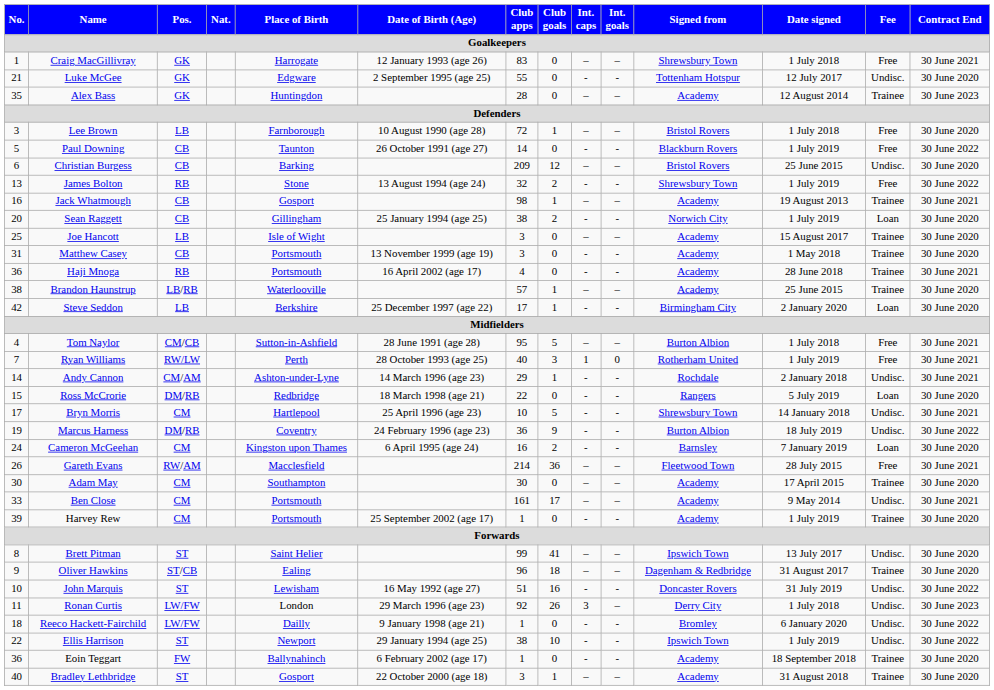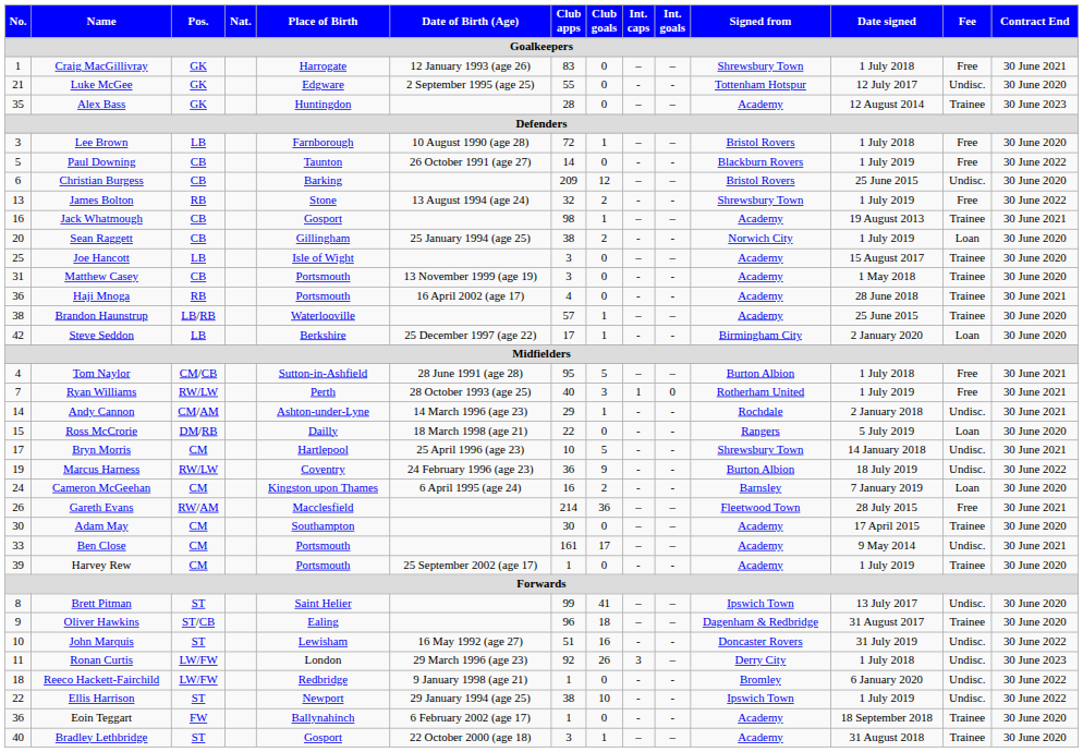Ross McCrorie | Place of Birth: Redbridge -> Dailly
Marcus Harness | Pos.: DM/RB -> RW/LW
Reeco Hackett-Fairchild | Place of Birth: Dailly -> Redbridge
